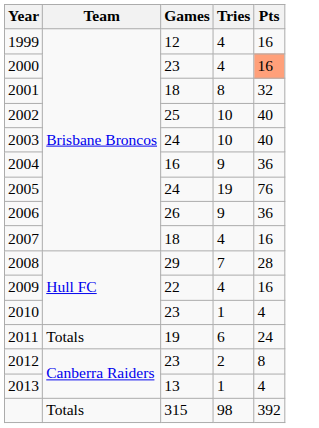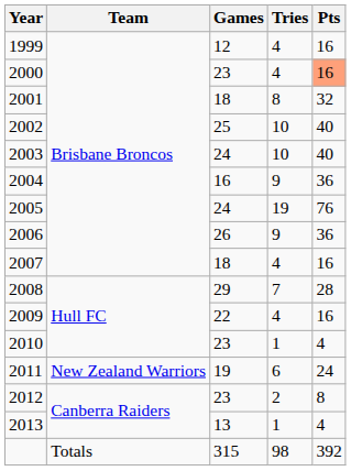2011 | Team: Totals -> New Zealand Warriors
